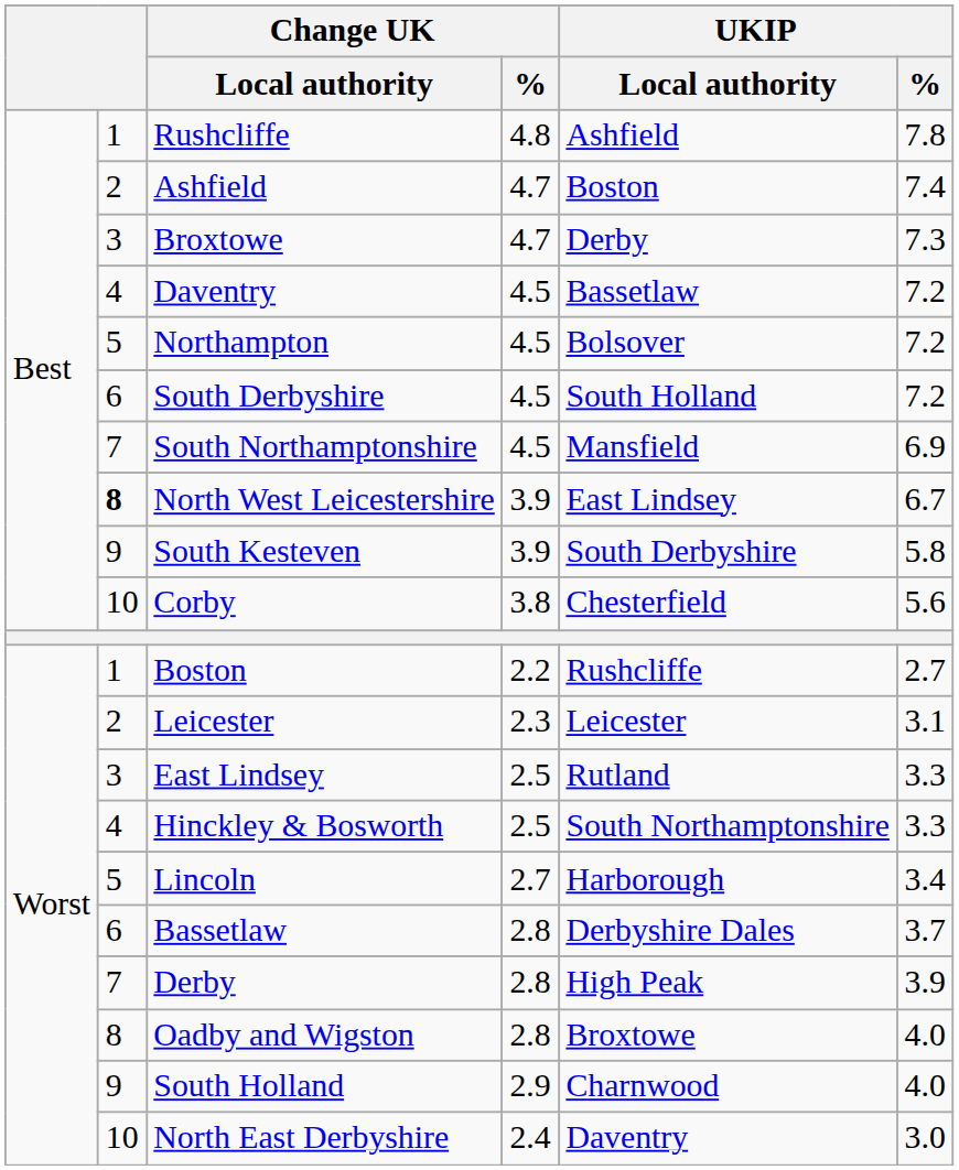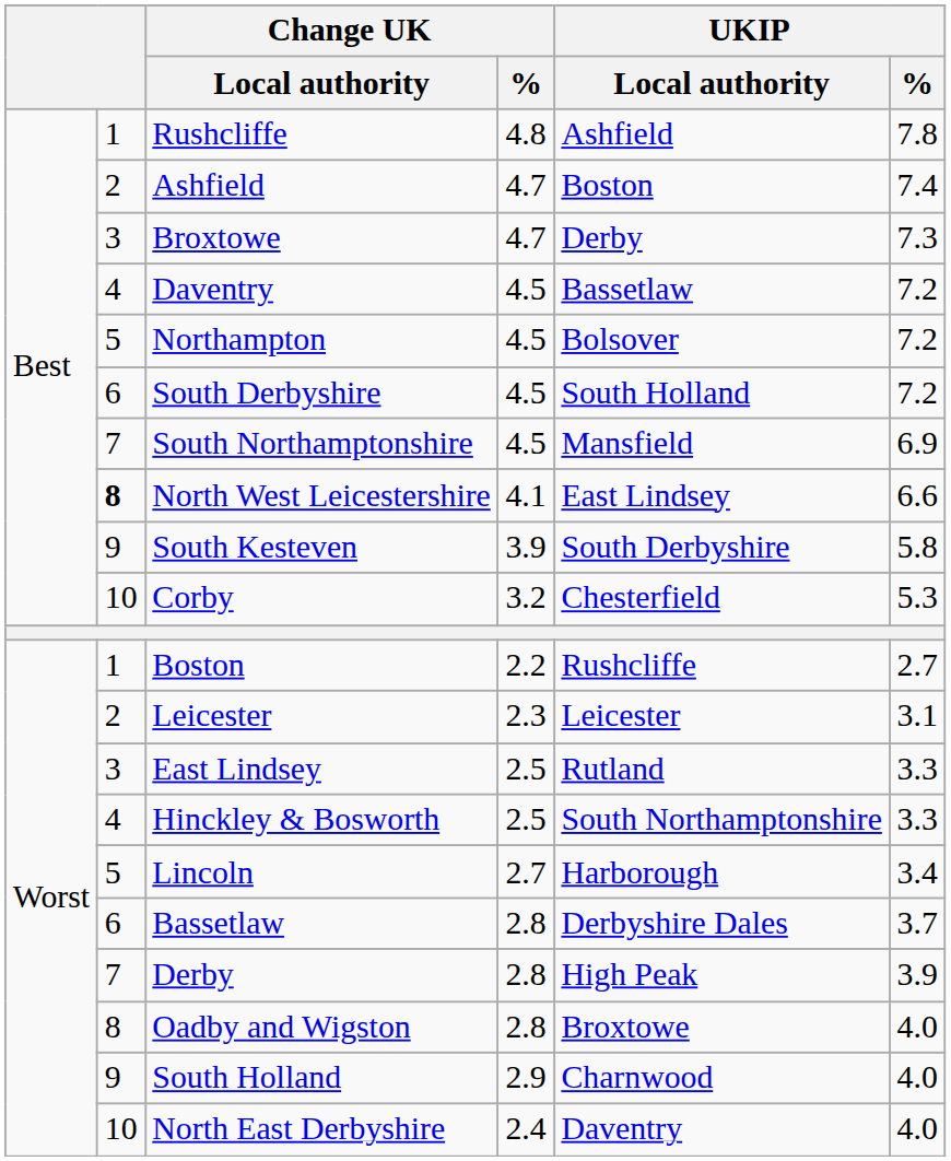North West Leicestershire | Change UK / %: 3.9 -> 4.1
North West Leicestershire | UKIP / %: 6.7 -> 6.6
Corby | Change UK / %: 3.8 -> 3.2
Corby | UKIP / %: 5.6 -> 5.3
North East Derbyshire | UKIP / %: 3.0 -> 4.0
